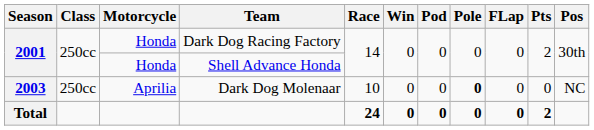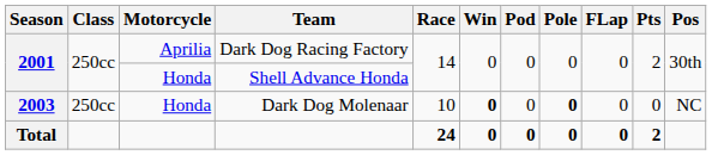Dark Dog Racing Factory | Motorcycle: Honda -> Aprilia
Dark Dog Molenaar | Motorcycle: Aprilia -> Honda
Dark Dog Molenaar | Win: normal -> bold
